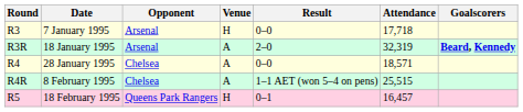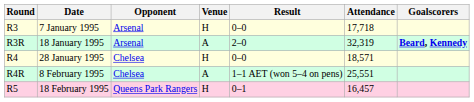28 January 1995 | Venue: A -> H
8 February 1995 | Attendance: 25,515 -> 25,551
